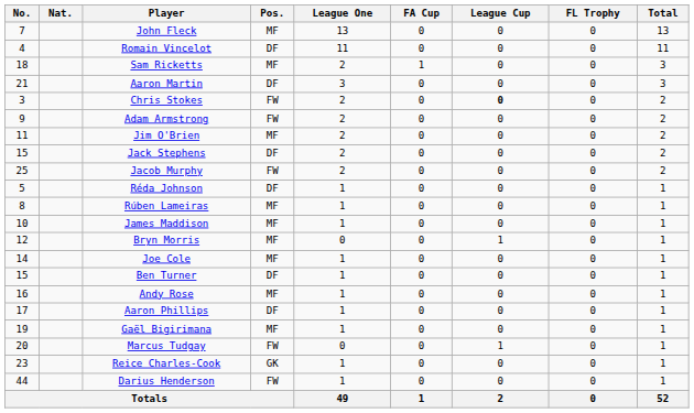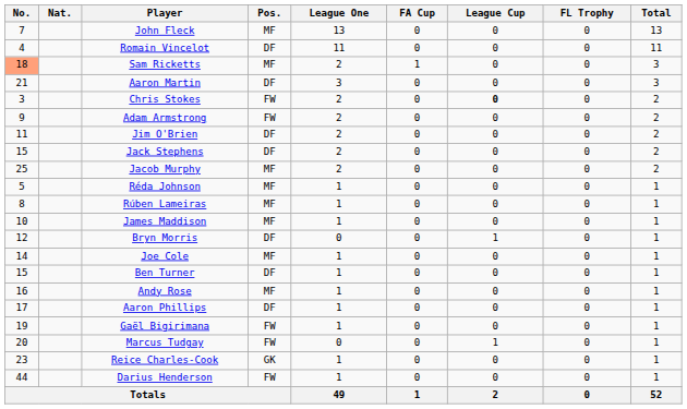Sam Ricketts | No.: no background -> lightsalmon background
Jim O'Brien | Pos.: MF -> DF
Jacob Murphy | Pos.: FW -> MF
Réda Johnson | Pos.: DF -> MF
Bryn Morris | Pos.: MF -> DF
Gaël Bigirimana | Pos.: MF -> FW
